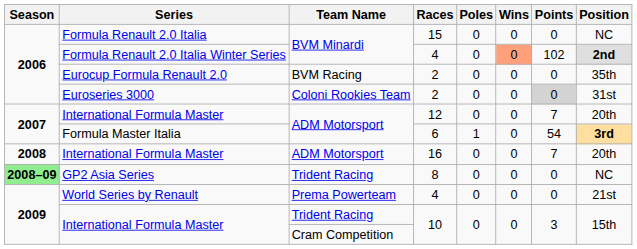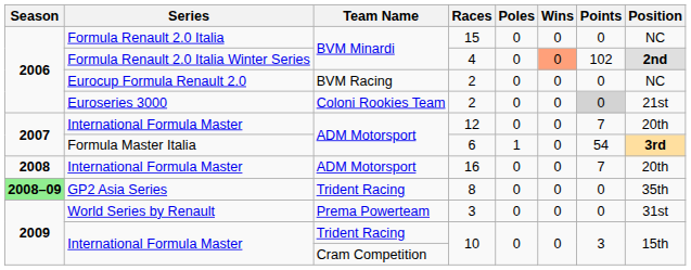Eurocup Formula Renault 2.0 | Position: 35th -> NC
Euroseries 3000 | Position: 31st -> 21st
GP2 Asia Series | Position: NC -> 35th
World Series by Renault | Races: 4 -> 3
World Series by Renault | Position: 21st -> 31st
